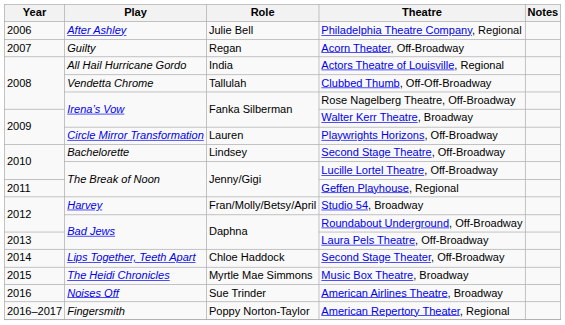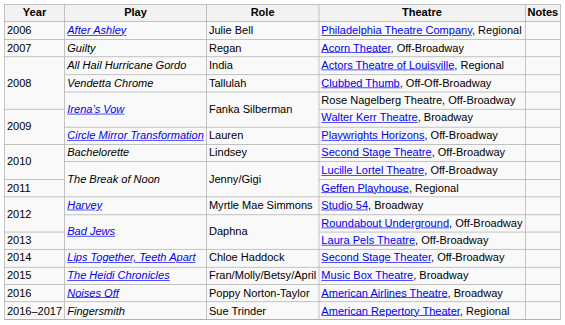Studio 54, Broadway | Role: Fran/Molly/Betsy/April -> Myrtle Mae Simmons
Music Box Theatre, Broadway | Role: Myrtle Mae Simmons -> Fran/Molly/Betsy/April
American Airlines Theatre, Broadway | Role: Sue Trinder -> Poppy Norton-Taylor
American Repertory Theater, Regional | Role: Poppy Norton-Taylor -> Sue Trinder
